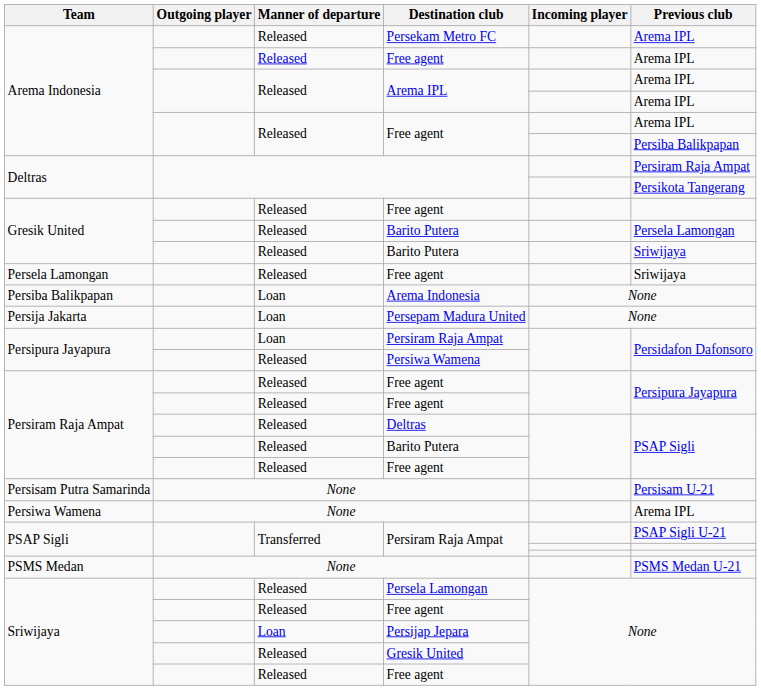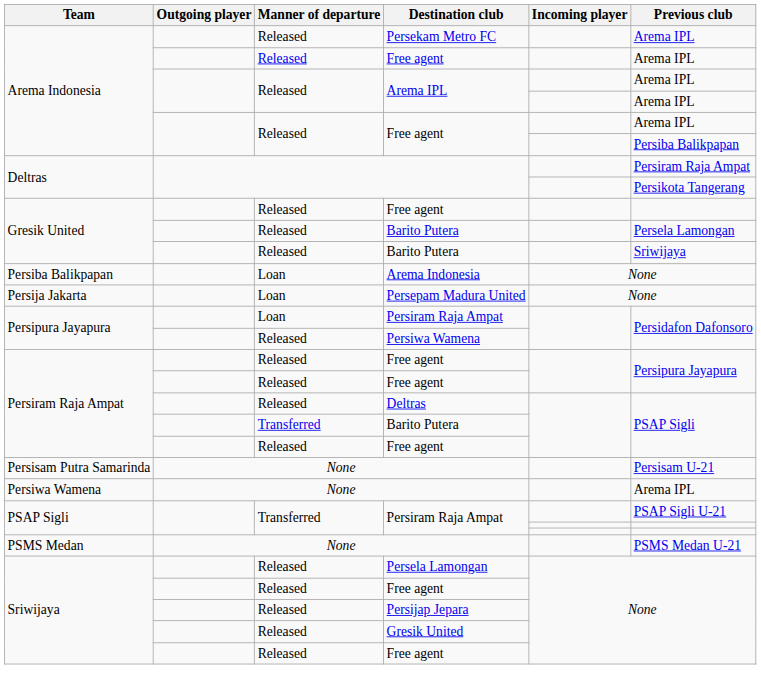- row: Persela Lamongan | Released | Free agent | Sriwijaya
Persiram Raja Ampat / Barito Putera | Manner of departure: Released -> Transferred
Persijap Jepara | Manner of departure: Loan -> Released
